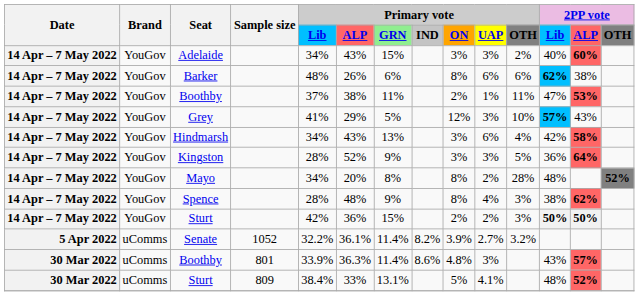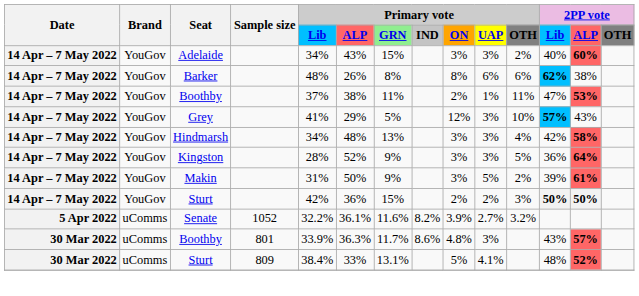Barker | Primary vote / GRN: 6% -> 8%
Hindmarsh | Primary vote / ALP: 43% -> 48%
Hindmarsh | Primary vote / UAP: 6% -> 3%
+ row: 14 Apr – 7 May 2022 | YouGov | Makin | 31% | 50% | 9% | 3% | 5% | 2% | 39% | 61%
- row: 14 Apr – 7 May 2022 | YouGov | Mayo | 34% | 20% | 8% | 8% | 2% | 28% | 48% | 52%
- row: 14 Apr – 7 May 2022 | YouGov | Spence | 28% | 48% | 9% | 8% | 4% | 3% | 38% | 62%
Senate | Primary vote / GRN: 11.4% -> 11.6%
Boothby / 801 | Primary vote / GRN: 11.4% -> 11.7%
